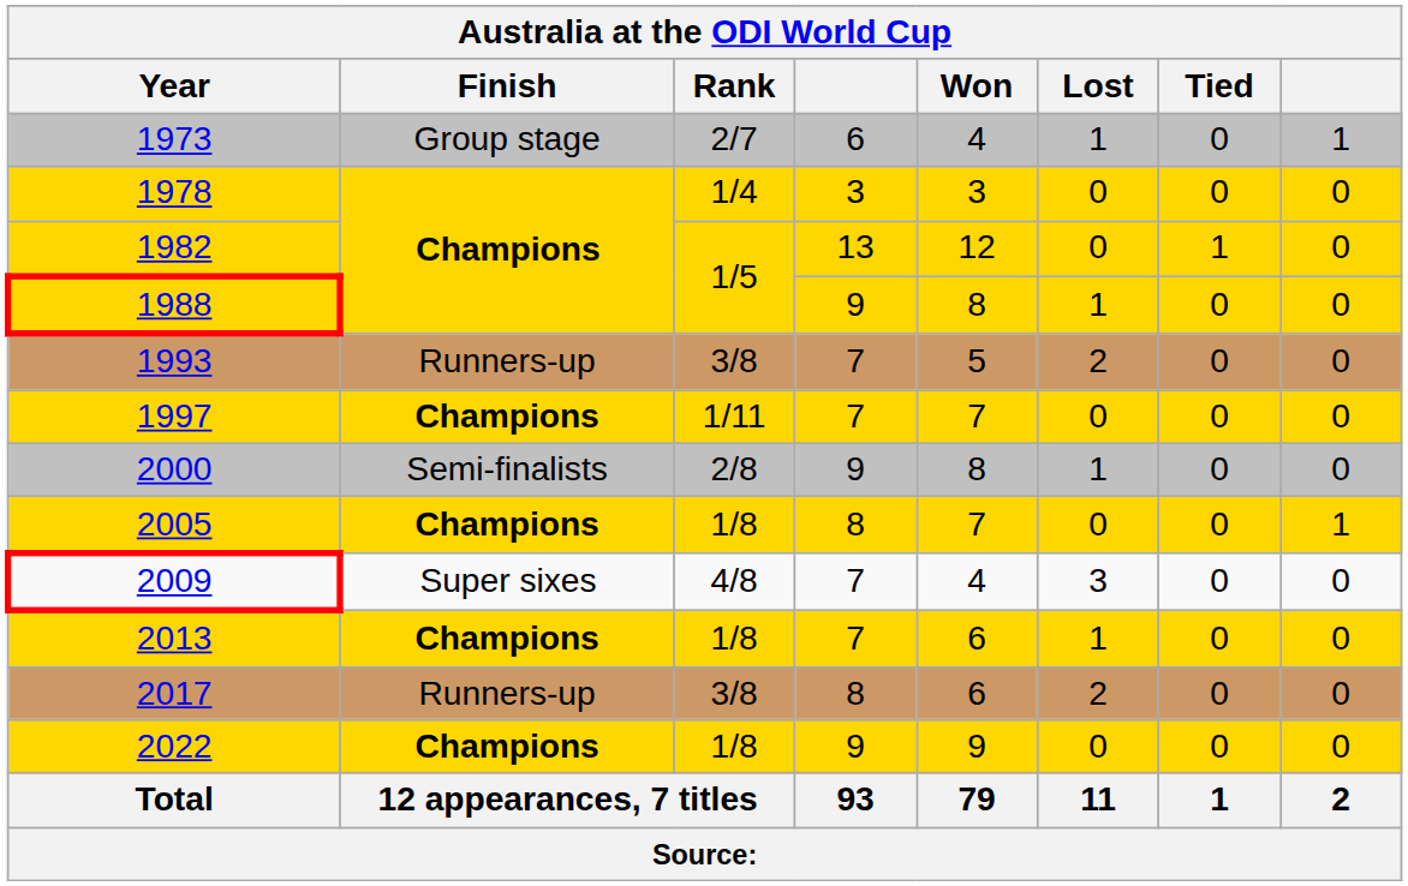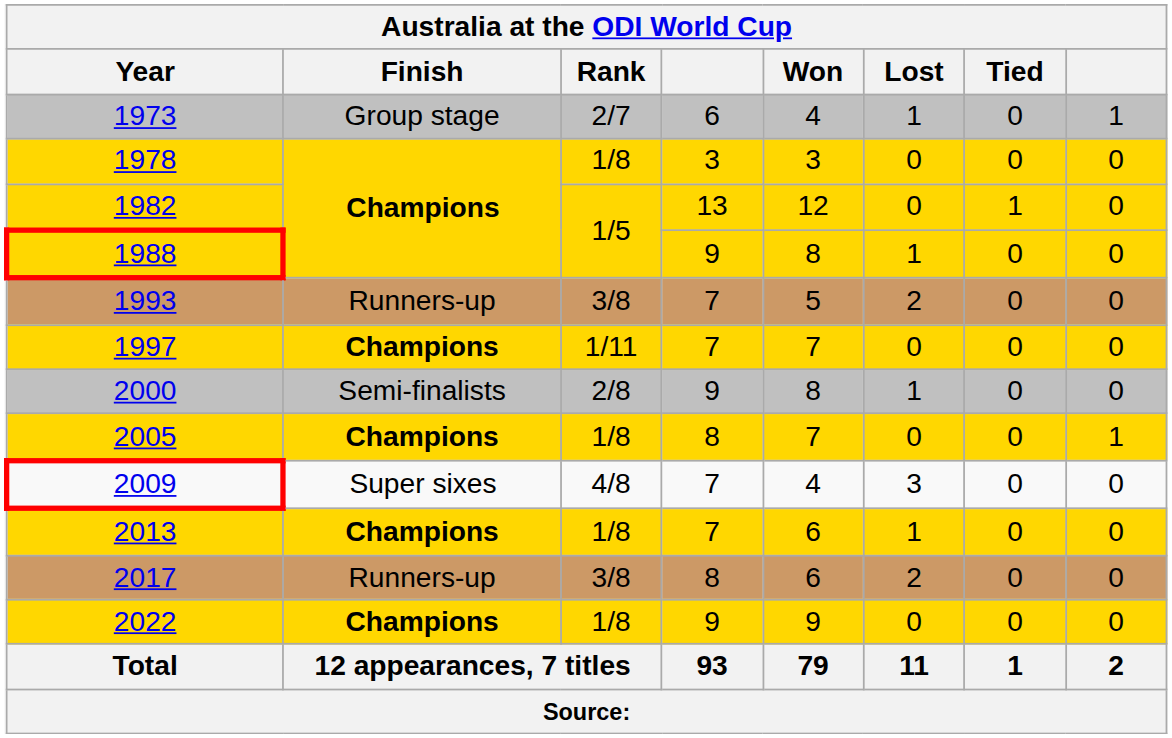1978 | Australia at the ODI World Cup / Rank: 1/4 -> 1/8
